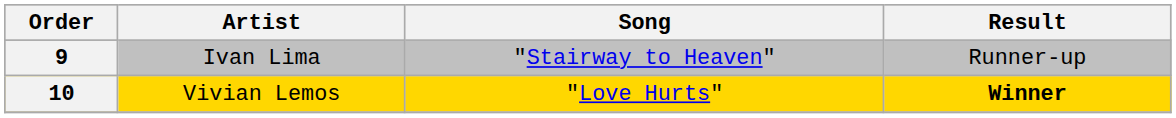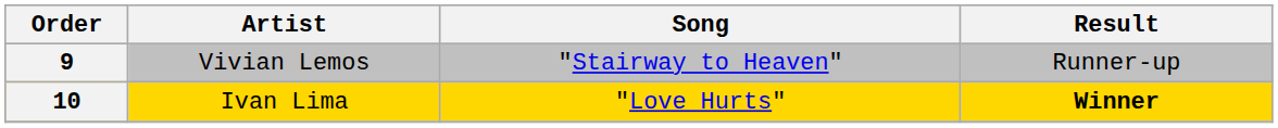9 | Artist: Ivan Lima -> Vivian Lemos
10 | Artist: Vivian Lemos -> Ivan Lima
